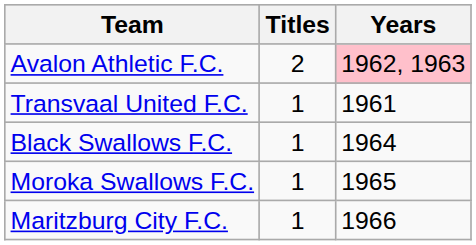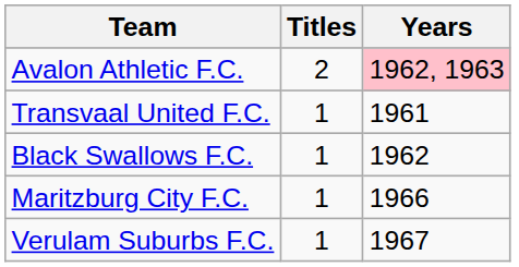Black Swallows F.C. | Years: 1964 -> 1962
- row: Moroka Swallows F.C. | 1 | 1965
+ row: Verulam Suburbs F.C. | 1 | 1967
